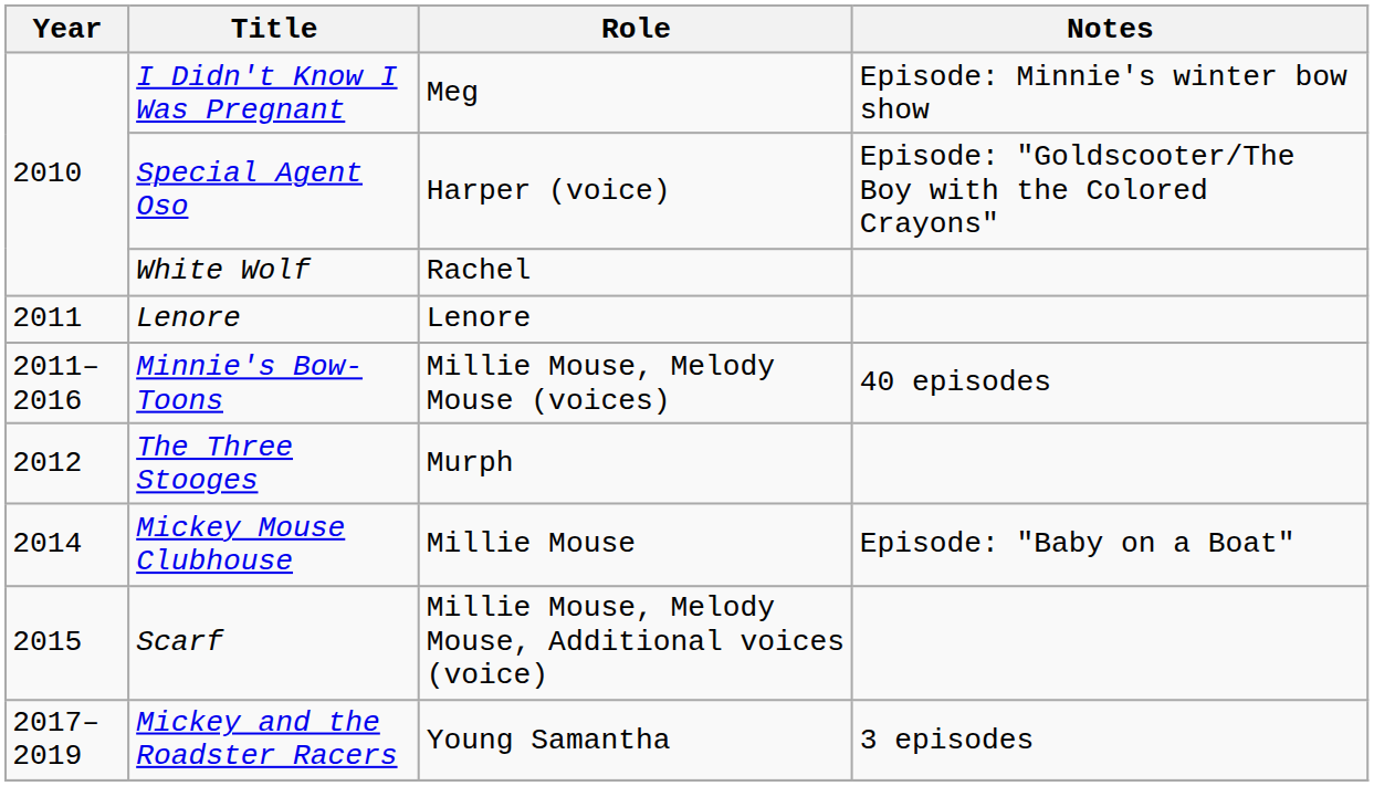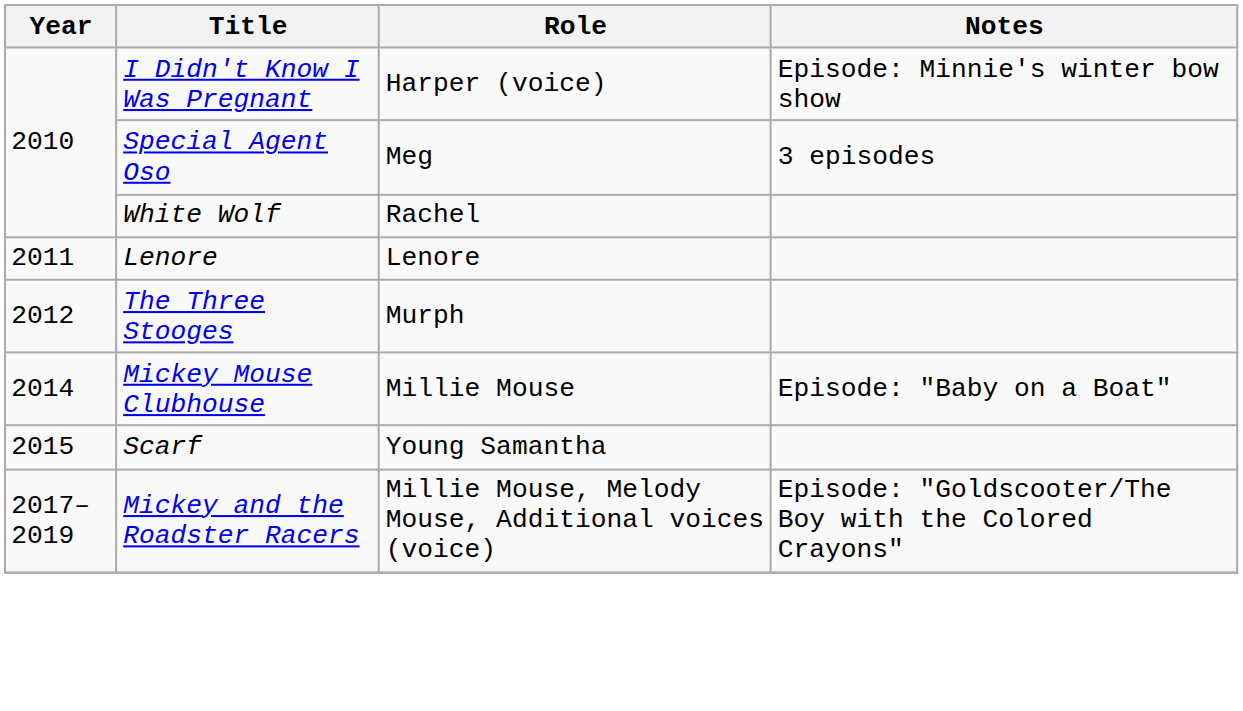I Didn't Know I Was Pregnant | Role: Meg -> Harper (voice)
Special Agent Oso | Role: Harper (voice) -> Meg
Special Agent Oso | Notes: Episode: "Goldscooter/The Boy with the Colored Crayons" -> 3 episodes
- row: 2011–2016 | Minnie's Bow-Toons | Millie Mouse, Melody Mouse (voices) | 40 episodes
Scarf | Role: Millie Mouse, Melody Mouse, Additional voices (voice) -> Young Samantha
Mickey and the Roadster Racers | Role: Young Samantha -> Millie Mouse, Melody Mouse, Additional voices (voice)
Mickey and the Roadster Racers | Notes: 3 episodes -> Episode: "Goldscooter/The Boy with the Colored Crayons"
